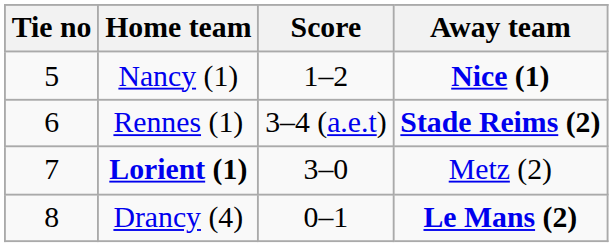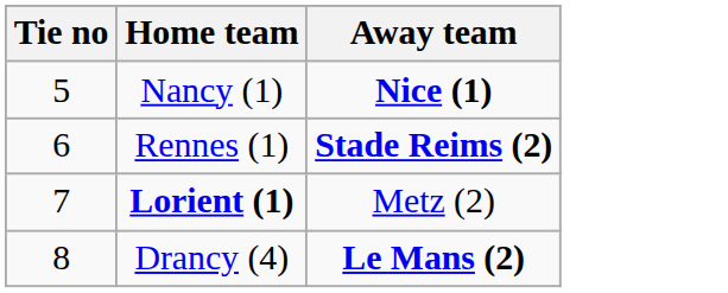- column: Score | 1–2 | 3–4 (a.e.t) | 3–0 | 0–1
